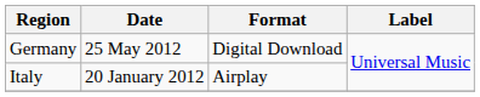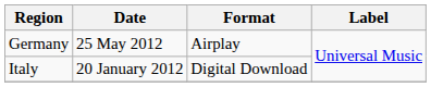Germany | Format: Digital Download -> Airplay
Italy | Format: Airplay -> Digital Download
